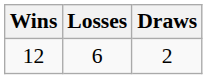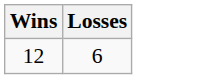- column: Draws | 2
